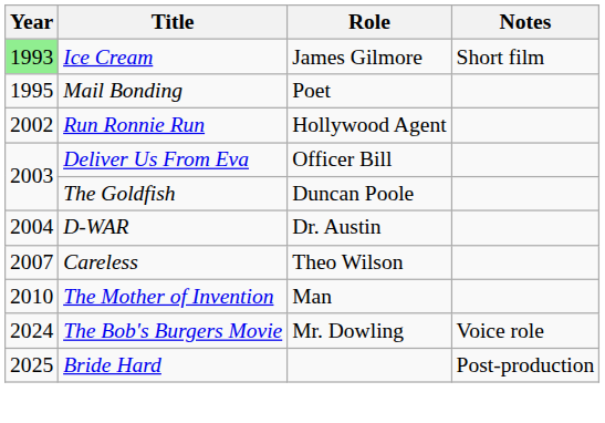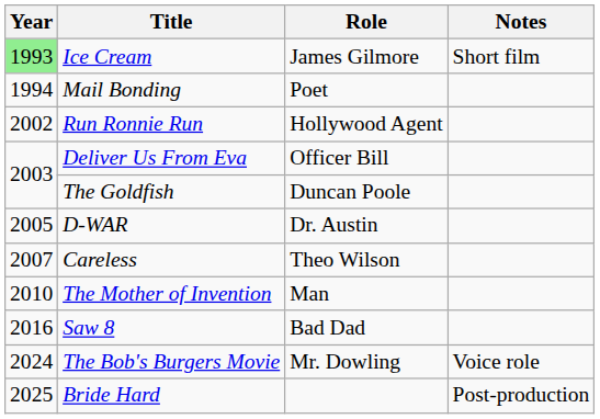Mail Bonding | Year: 1995 -> 1994
D-WAR | Year: 2004 -> 2005
+ row: 2016 | Saw 8 | Bad Dad
